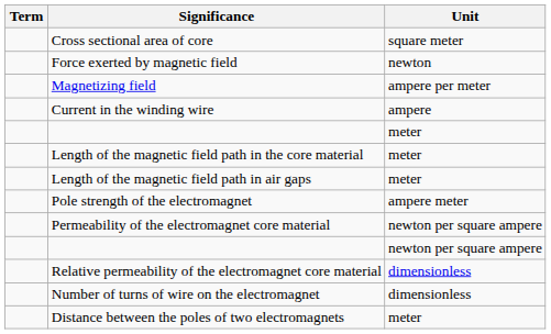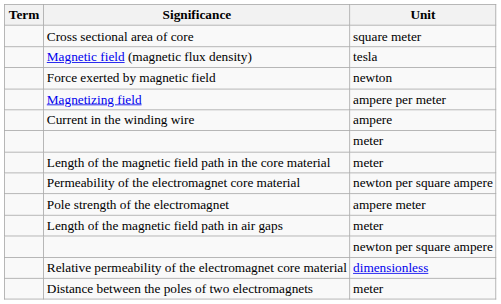+ row: Magnetic field (magnetic flux density) | tesla
rows swapped: Length of the magnetic field path in air gaps <-> Permeability of the electromagnet core material
- row: Number of turns of wire on the electromagnet | dimensionless
